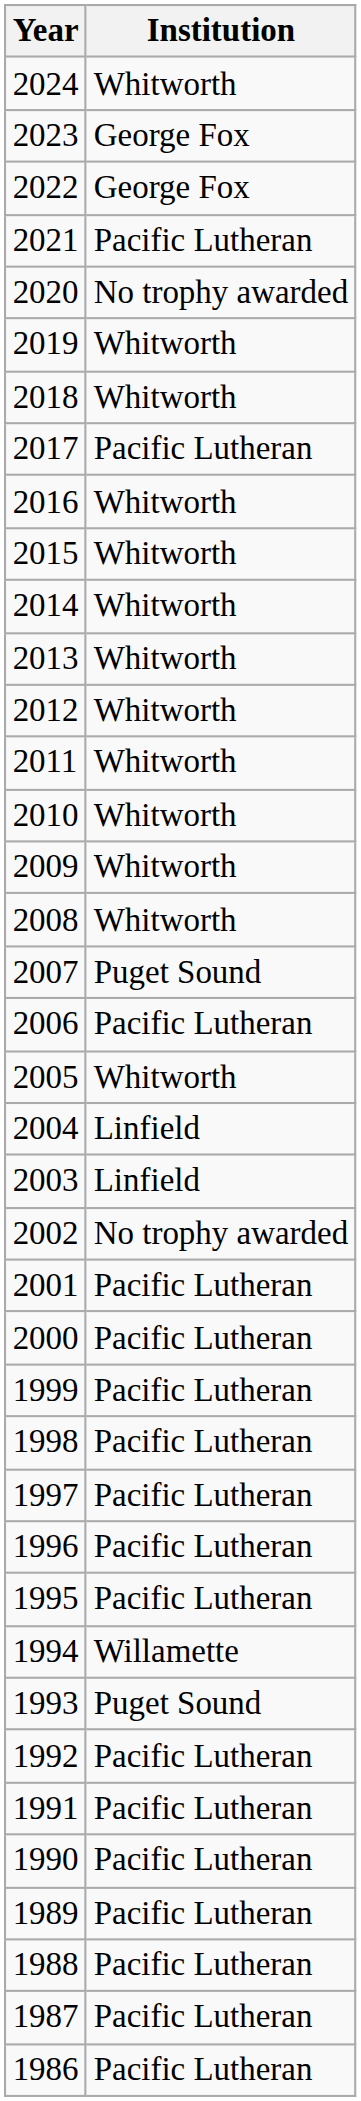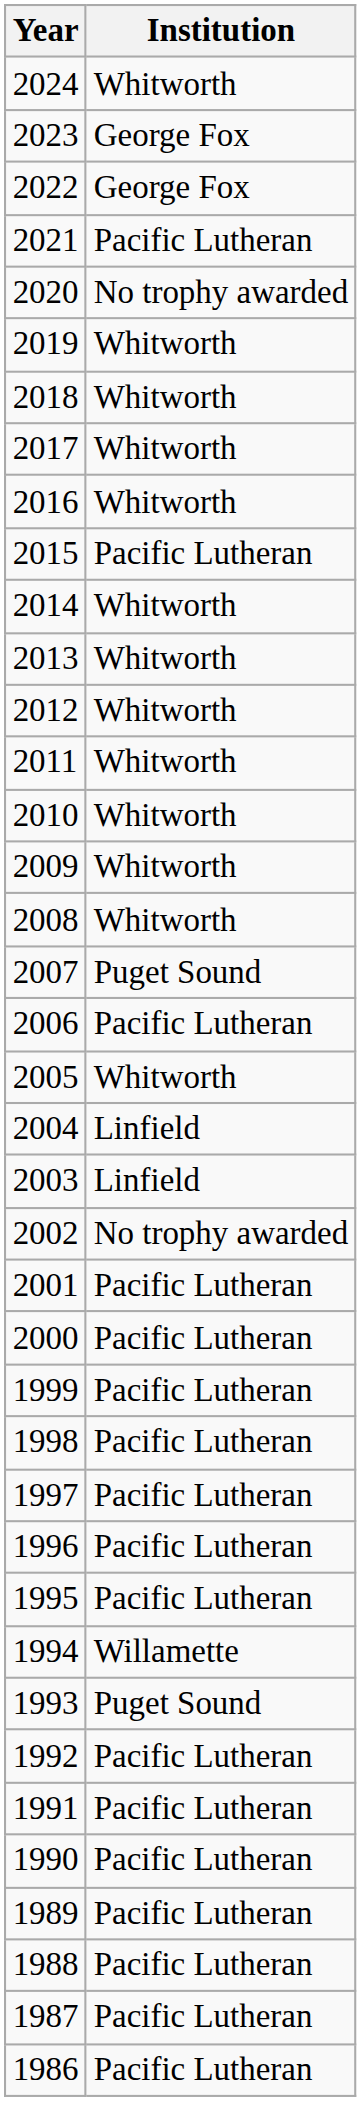2017 | Institution: Pacific Lutheran -> Whitworth
2015 | Institution: Whitworth -> Pacific Lutheran
